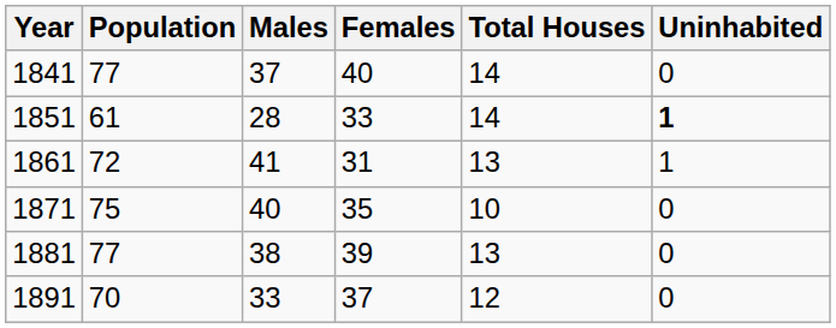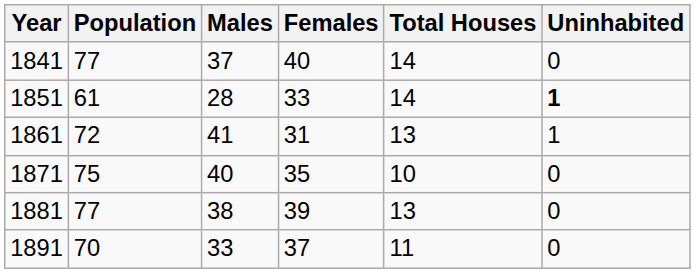1891 | Total Houses: 12 -> 11
